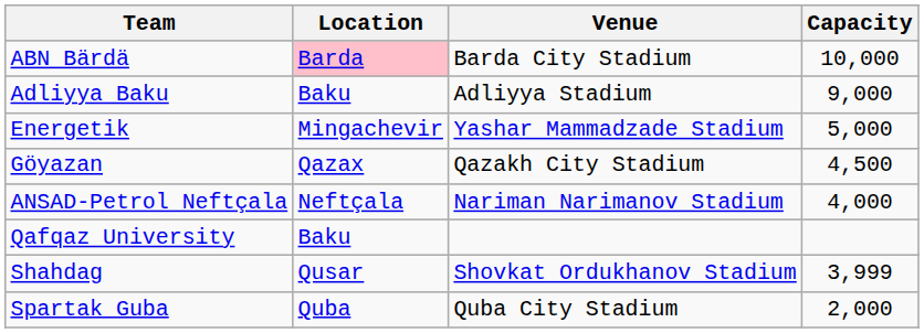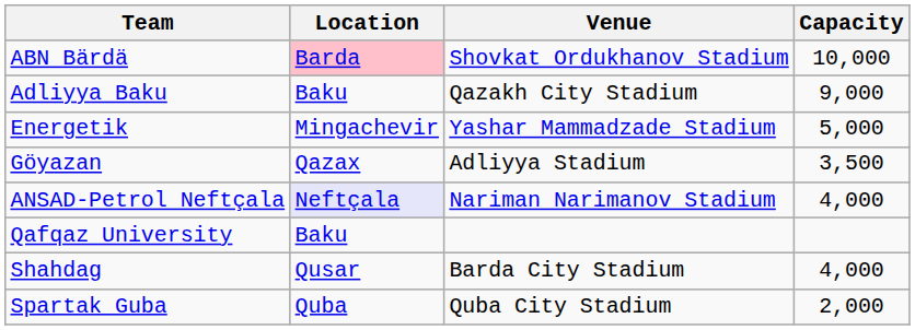ABN Bärdä | Venue: Barda City Stadium -> Shovkat Ordukhanov Stadium
Adliyya Baku | Venue: Adliyya Stadium -> Qazakh City Stadium
Göyazan | Venue: Qazakh City Stadium -> Adliyya Stadium
Göyazan | Capacity: 4,500 -> 3,500
ANSAD-Petrol Neftçala | Location: no background -> lavender background
Shahdag | Venue: Shovkat Ordukhanov Stadium -> Barda City Stadium
Shahdag | Capacity: 3,999 -> 4,000
